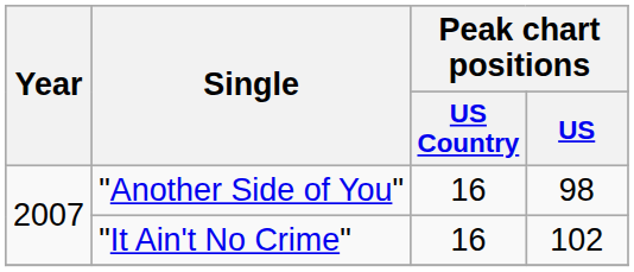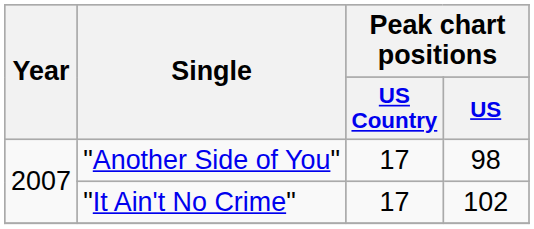"Another Side of You" | Peak chart positions / US Country: 16 -> 17
"It Ain't No Crime" | Peak chart positions / US Country: 16 -> 17
